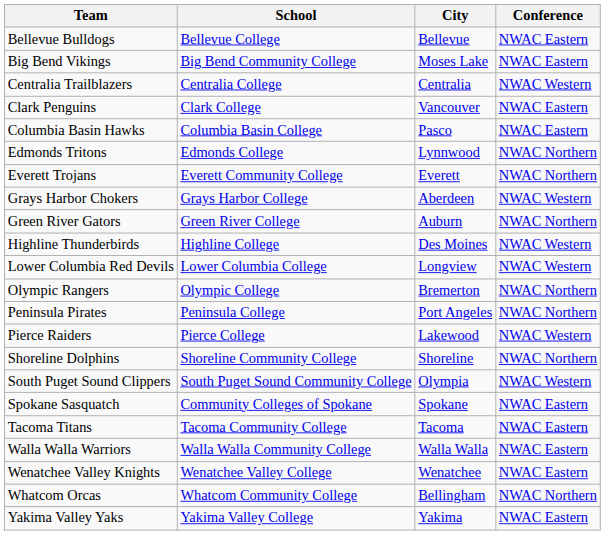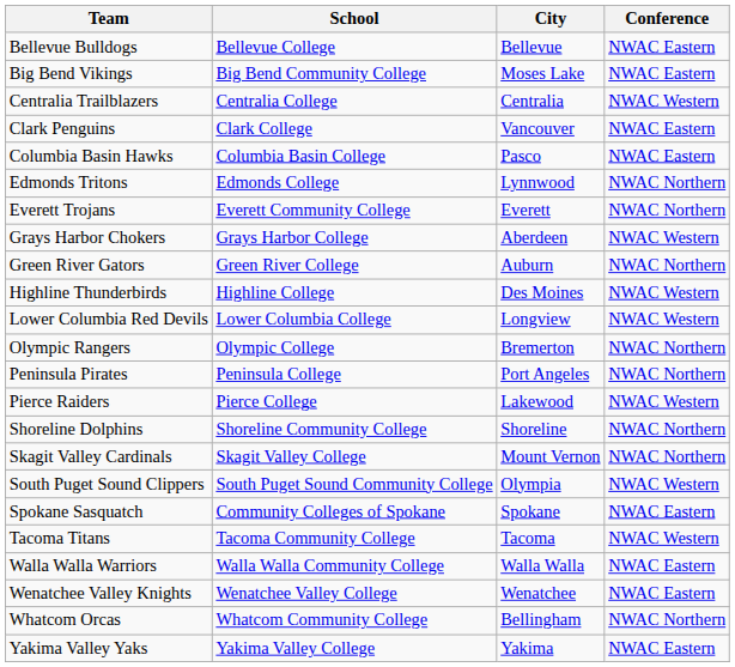+ row: Skagit Valley Cardinals | Skagit Valley College | Mount Vernon | NWAC Northern
Tacoma Titans | Conference: NWAC Eastern -> NWAC Western
